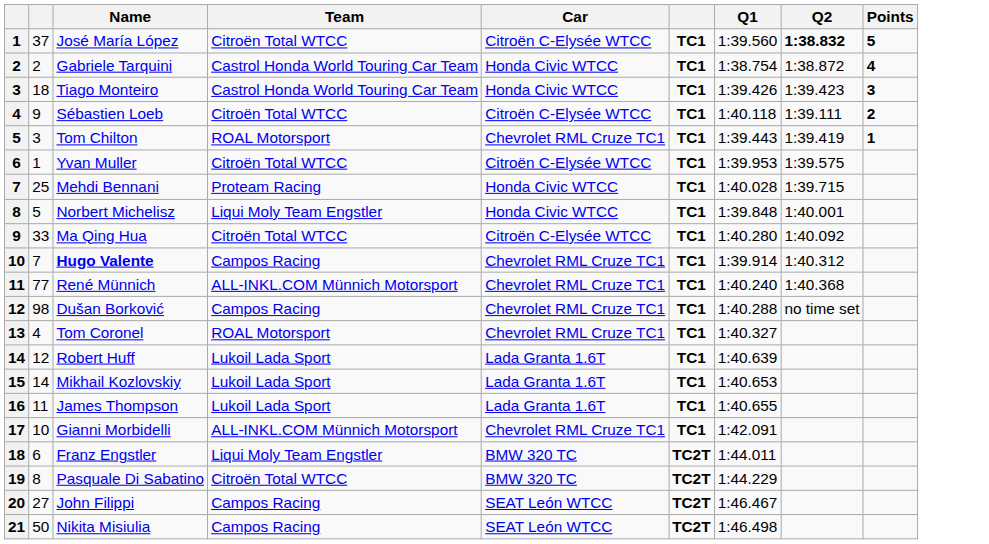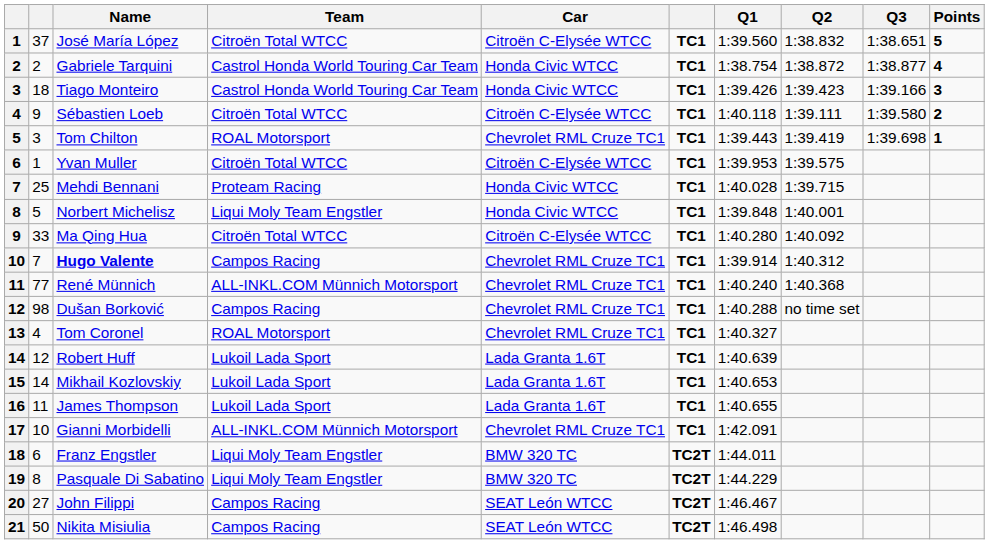+ column: Q3 | 1:38.651 | 1:38.877 | 1:39.166 | 1:39.580 | 1:39.698
José María López | Q2: bold -> normal
Pasquale Di Sabatino | Team: Citroën Total WTCC -> Liqui Moly Team Engstler
